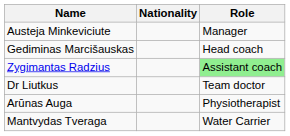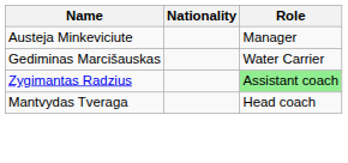Gediminas Marcišauskas | Role: Head coach -> Water Carrier
- row: Dr Liutkus | Team doctor
- row: Arūnas Auga | Physiotherapist
Mantvydas Tveraga | Role: Water Carrier -> Head coach
